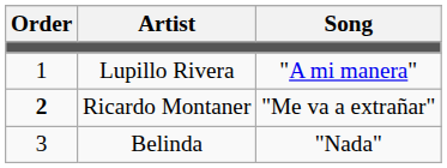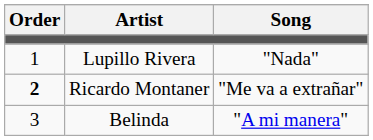Lupillo Rivera | Song: "A mi manera" -> "Nada"
Belinda | Song: "Nada" -> "A mi manera"
